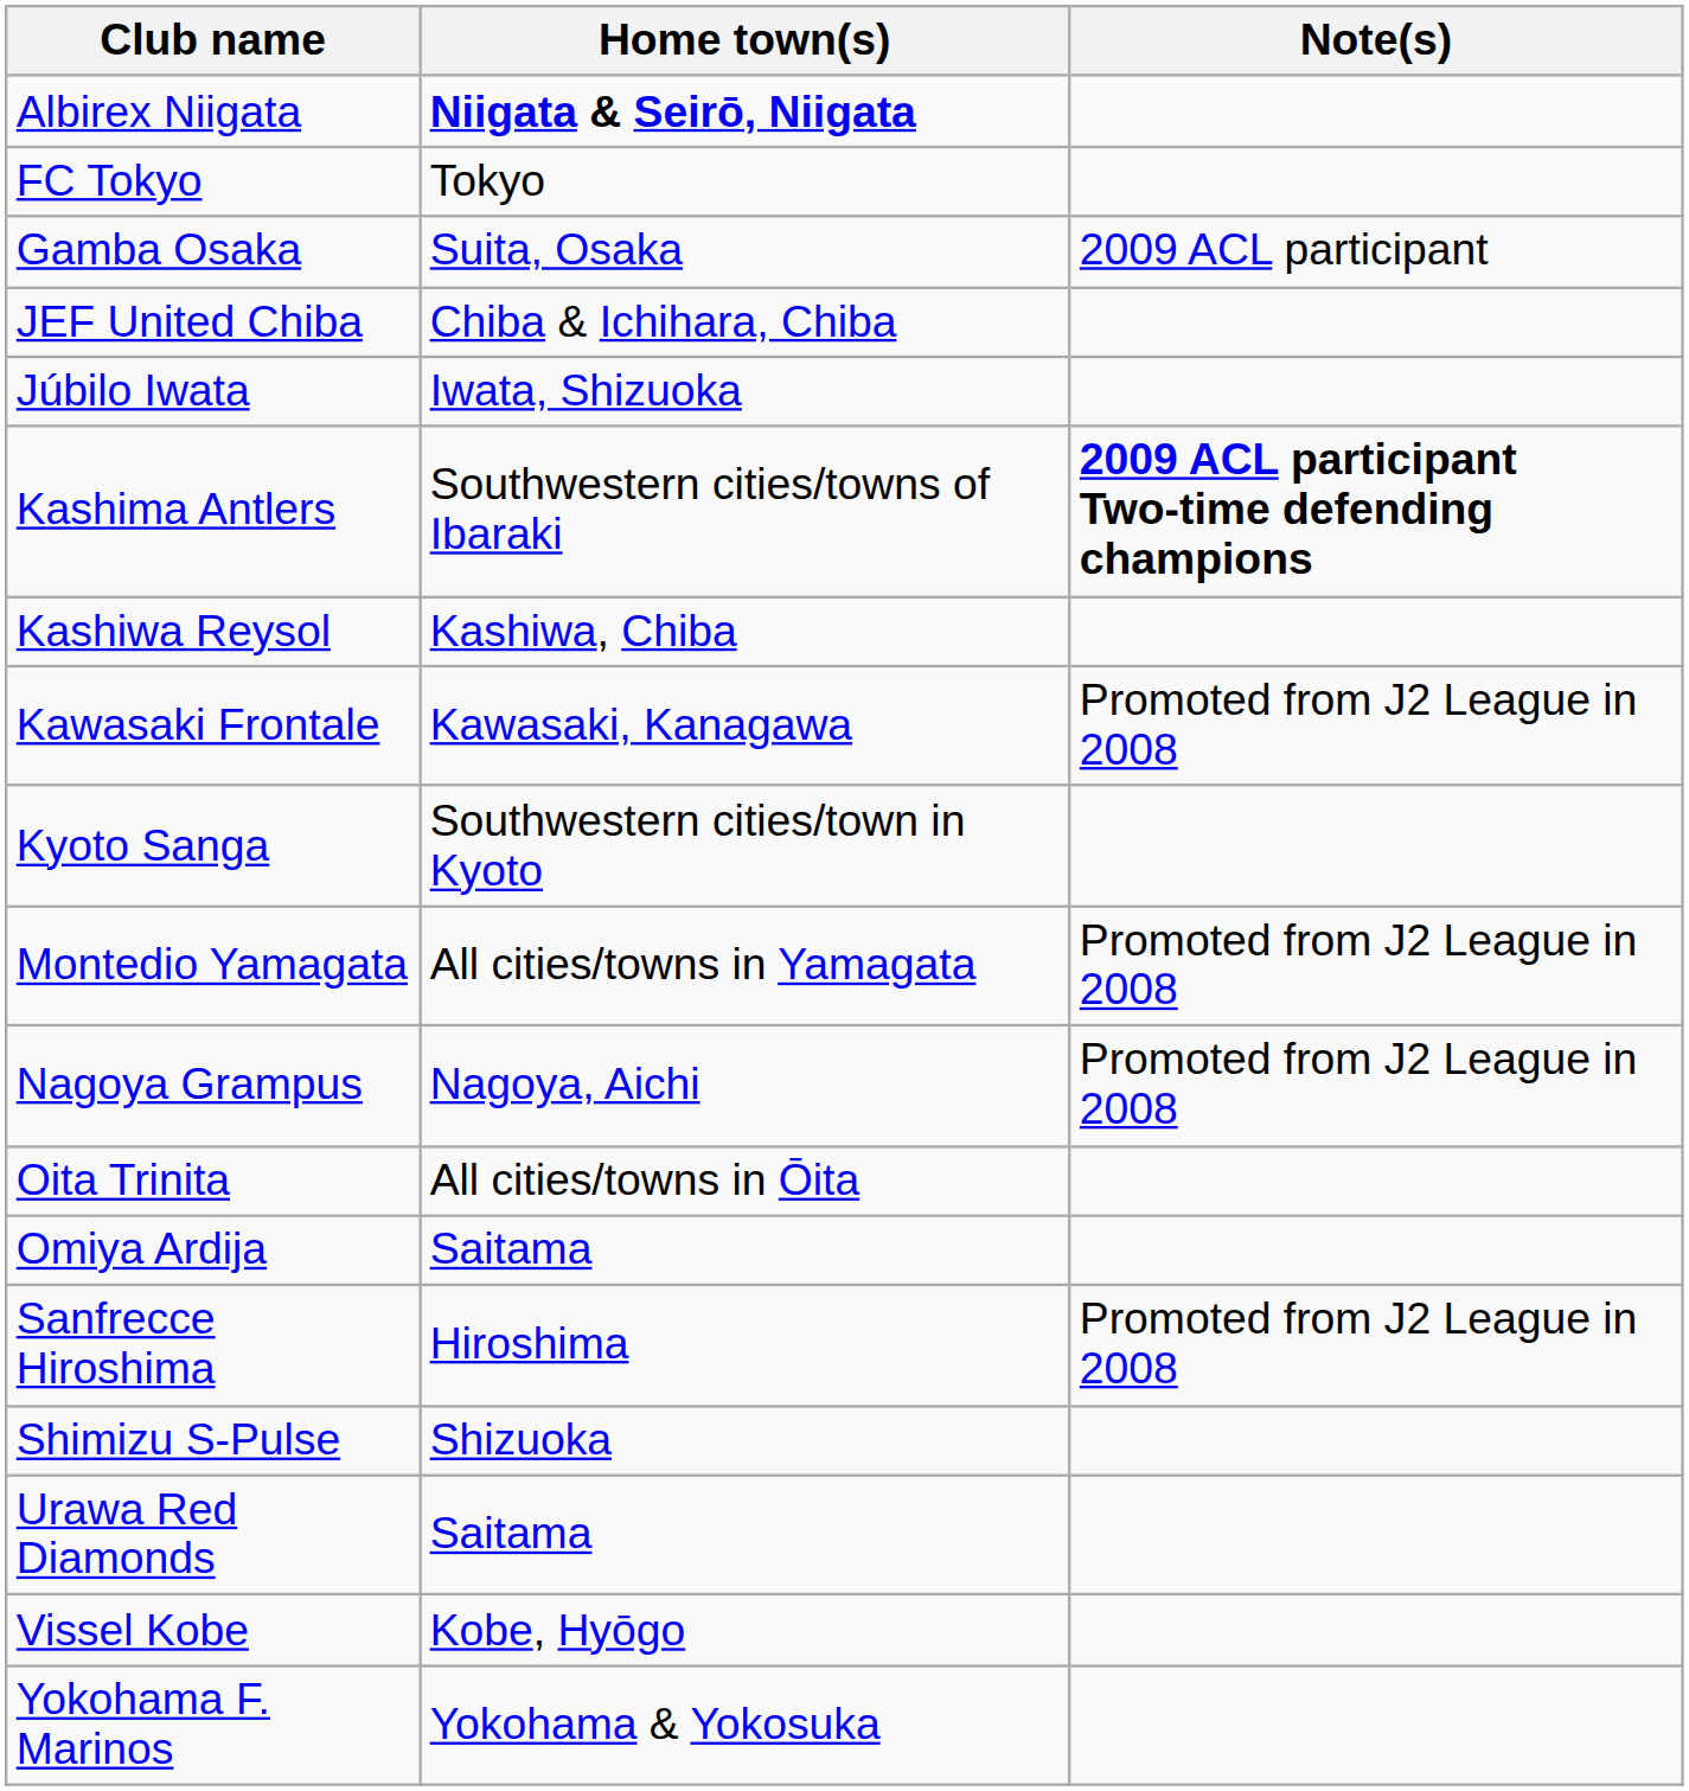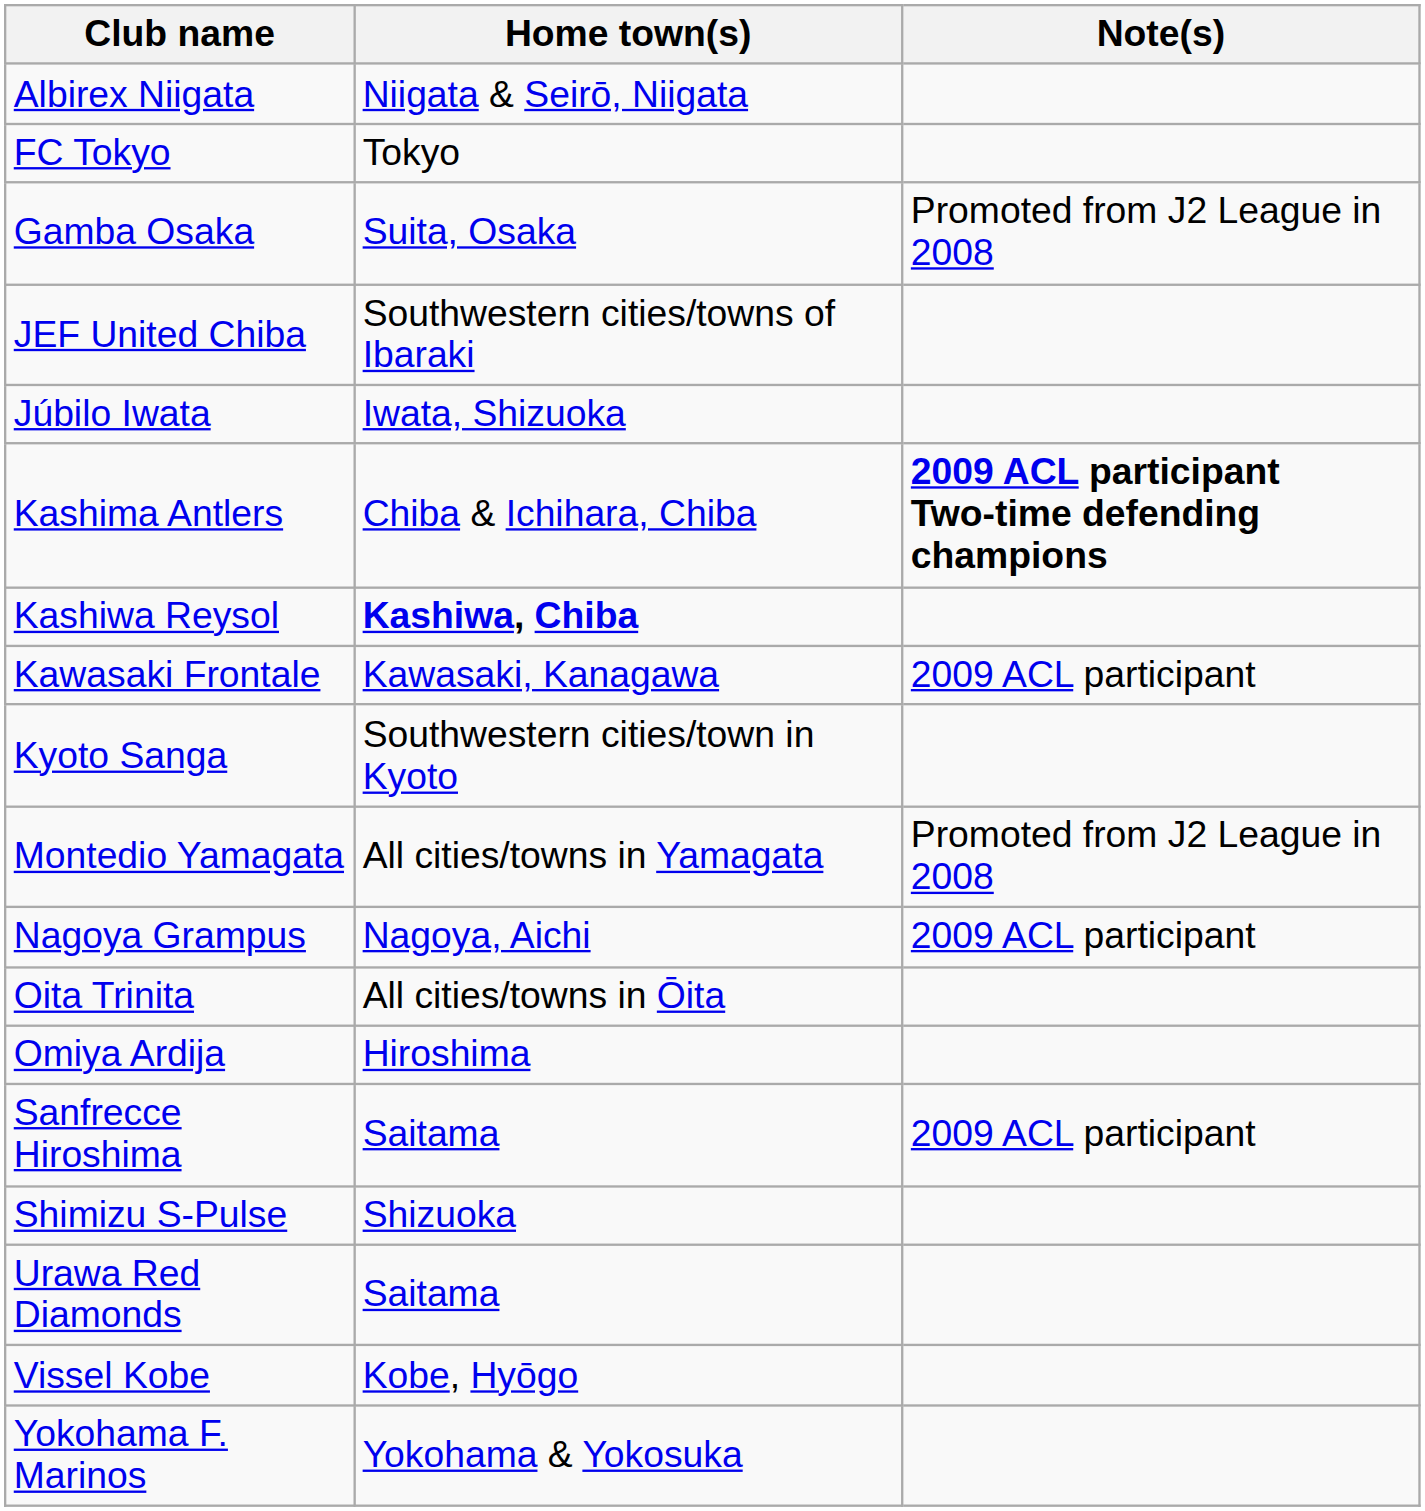Albirex Niigata | Home town(s): bold -> normal
Gamba Osaka | Note(s): 2009 ACL participant -> Promoted from J2 League in 2008
JEF United Chiba | Home town(s): Chiba & Ichihara, Chiba -> Southwestern cities/towns of Ibaraki
Kashima Antlers | Home town(s): Southwestern cities/towns of Ibaraki -> Chiba & Ichihara, Chiba
Kashiwa Reysol | Home town(s): normal -> bold
Kawasaki Frontale | Note(s): Promoted from J2 League in 2008 -> 2009 ACL participant
Nagoya Grampus | Note(s): Promoted from J2 League in 2008 -> 2009 ACL participant
Omiya Ardija | Home town(s): Saitama -> Hiroshima
Sanfrecce Hiroshima | Home town(s): Hiroshima -> Saitama
Sanfrecce Hiroshima | Note(s): Promoted from J2 League in 2008 -> 2009 ACL participant
